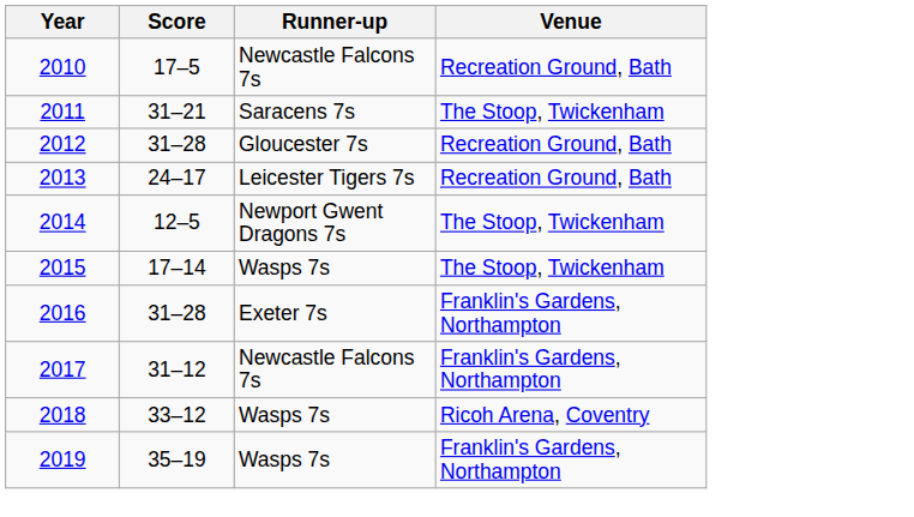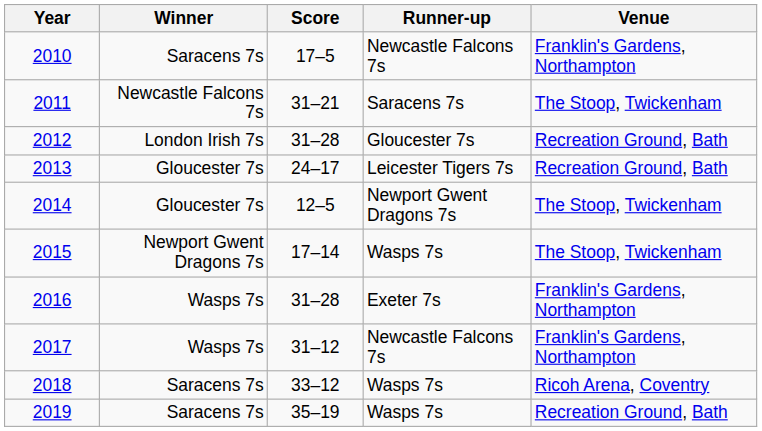+ column: Winner | Saracens 7s | Newcastle Falcons 7s | London Irish 7s | Gloucester 7s | Gloucester 7s | Newport Gwent Dragons 7s | Wasps 7s | Wasps 7s | Saracens 7s | Saracens 7s
2010 | Venue: Recreation Ground, Bath -> Franklin's Gardens, Northampton
2019 | Venue: Franklin's Gardens, Northampton -> Recreation Ground, Bath
